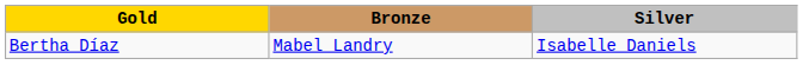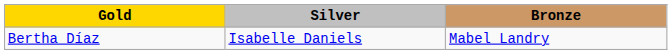columns swapped: Silver <-> Bronze
